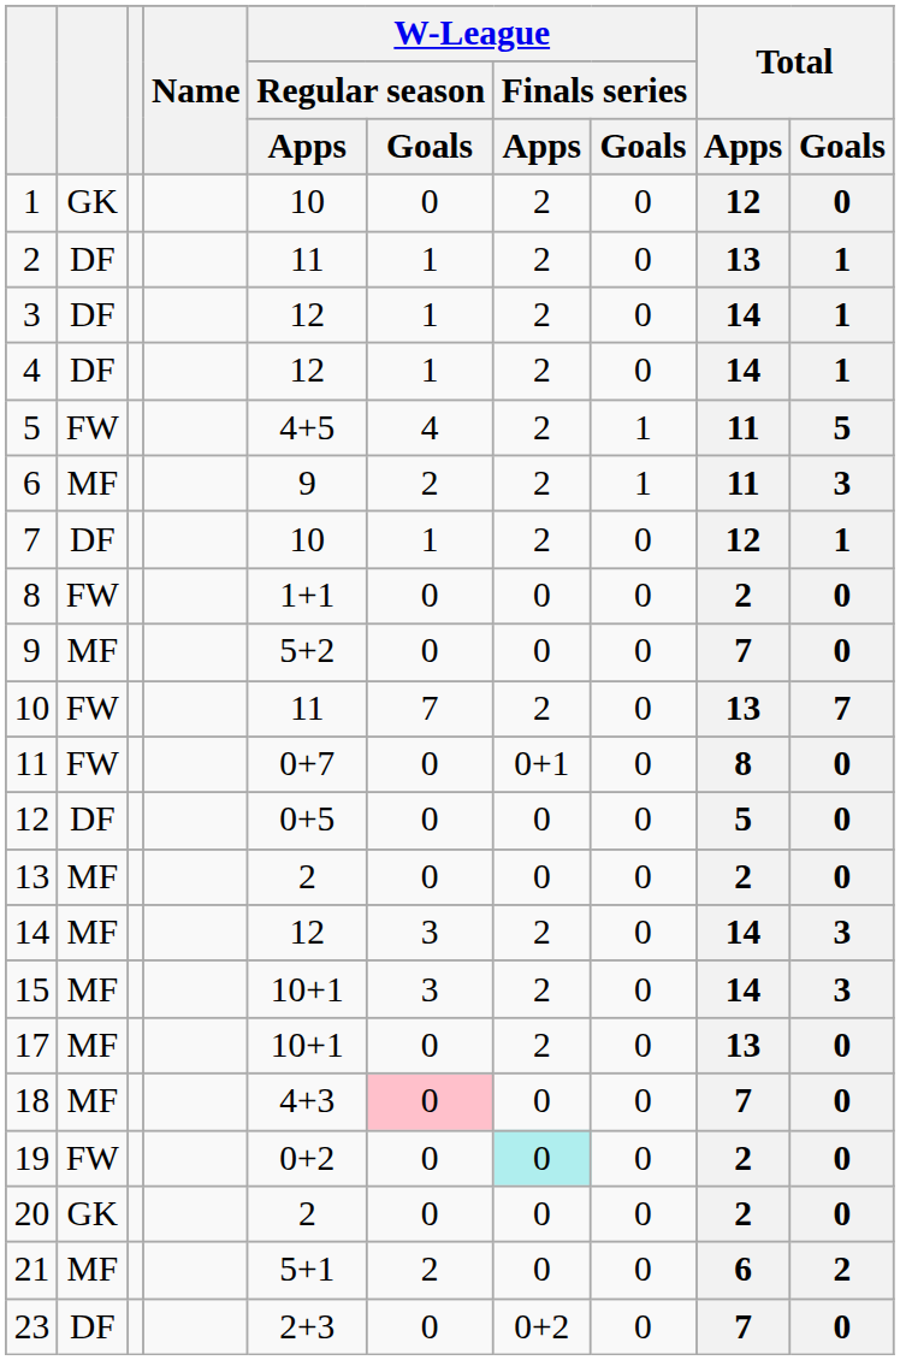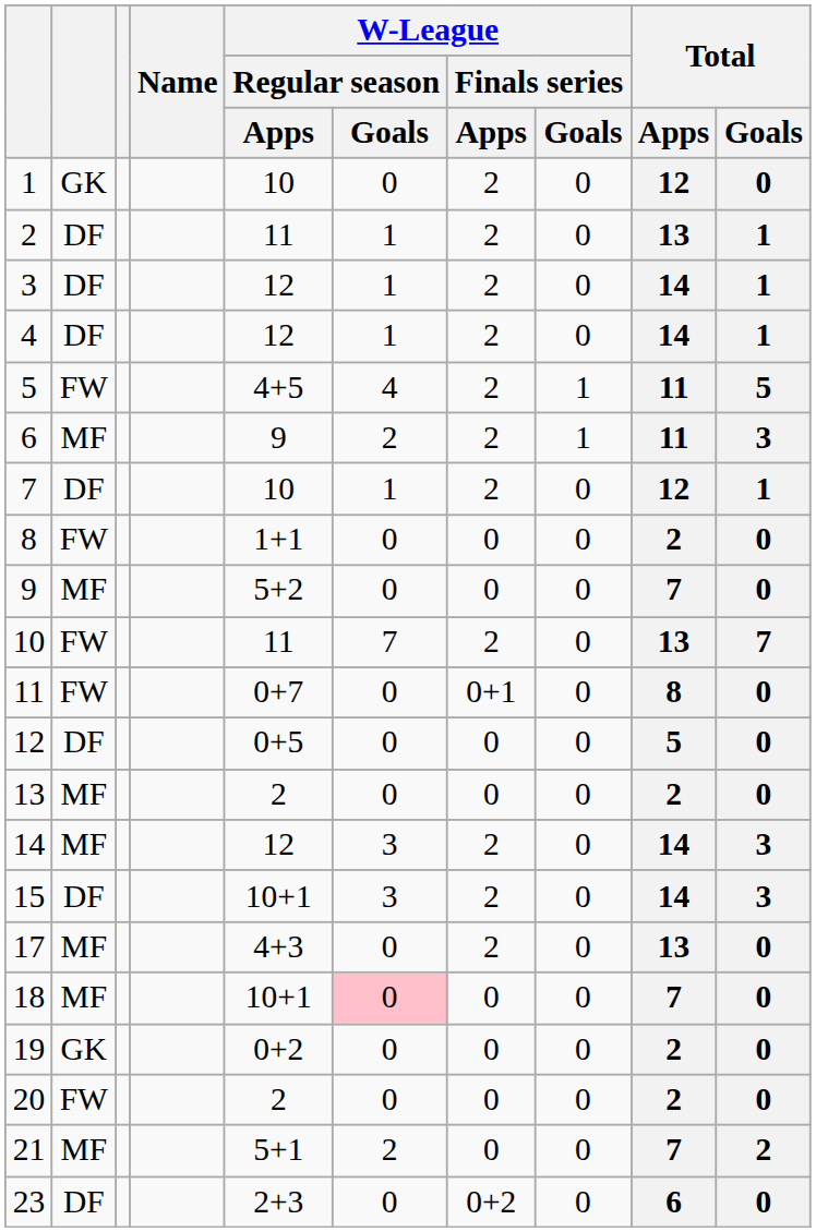15 | column 2: MF -> DF
17 | W-League / Regular season / Apps: 10+1 -> 4+3
18 | W-League / Regular season / Apps: 4+3 -> 10+1
19 | column 2: FW -> GK
19 | W-League / Finals series / Apps: paleturquoise background -> no background
20 | column 2: GK -> FW
21 | Total / Apps: 6 -> 7
23 | Total / Apps: 7 -> 6
